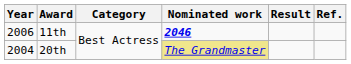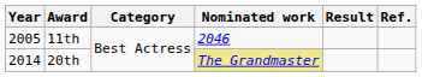11th | Year: 2006 -> 2005
11th | Nominated work: bold -> normal
20th | Year: 2004 -> 2014
